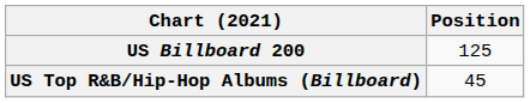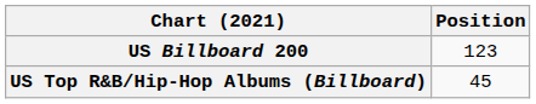US Billboard 200 | Position: 125 -> 123
